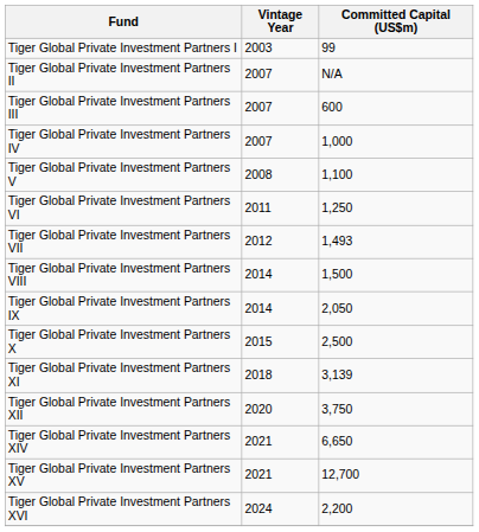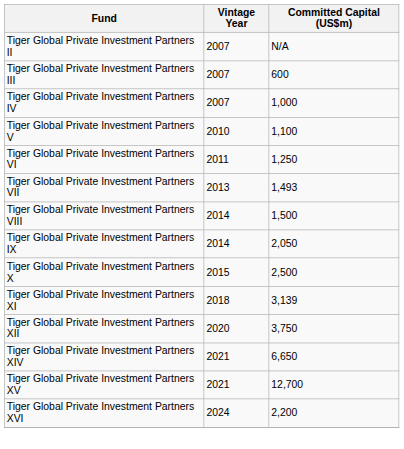- row: Tiger Global Private Investment Partners I | 2003 | 99
Tiger Global Private Investment Partners V | Vintage Year: 2008 -> 2010
Tiger Global Private Investment Partners VII | Vintage Year: 2012 -> 2013
